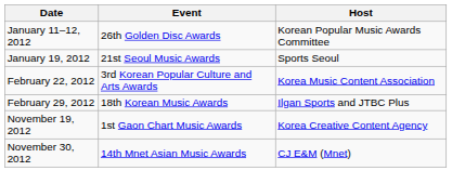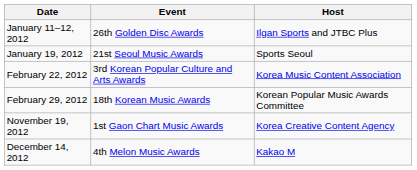January 11–12, 2012 | Host: Korean Popular Music Awards Committee -> Ilgan Sports and JTBC Plus
February 29, 2012 | Host: Ilgan Sports and JTBC Plus -> Korean Popular Music Awards Committee
- row: November 30, 2012 | 14th Mnet Asian Music Awards | CJ E&M (Mnet)
+ row: December 14, 2012 | 4th Melon Music Awards | Kakao M
